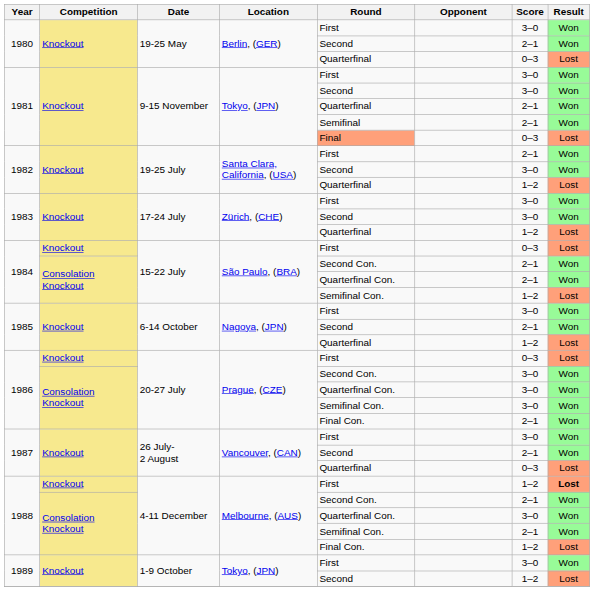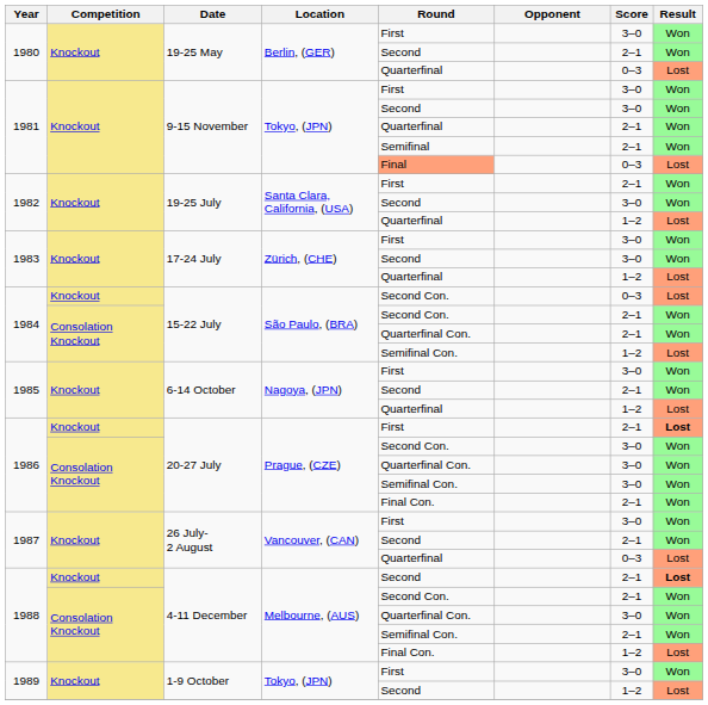1984 / Knockout | Round: First -> Second Con.
1986 / Knockout | Score: 0–3 -> 2–1
1986 / Knockout | Result: normal -> bold
1988 / Knockout | Round: First -> Second
1988 / Knockout | Score: 1–2 -> 2–1
